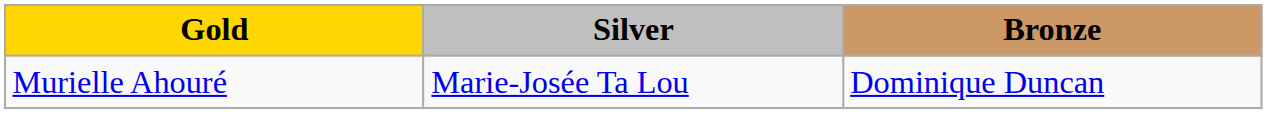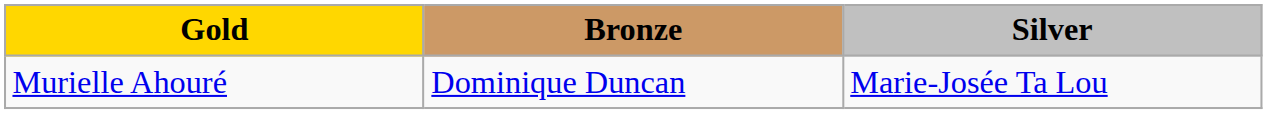columns swapped: Silver <-> Bronze
